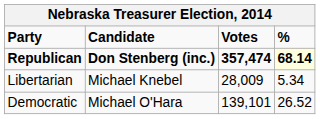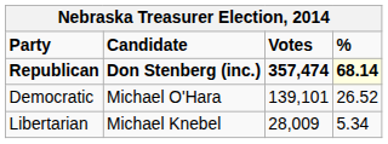rows swapped: Democratic <-> Libertarian
